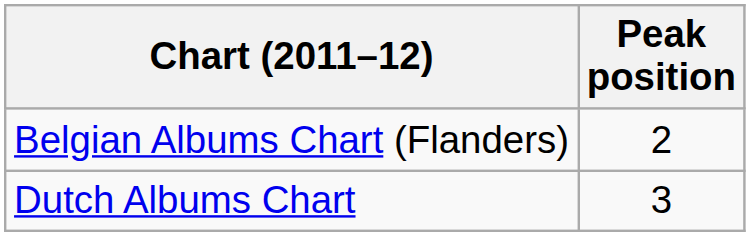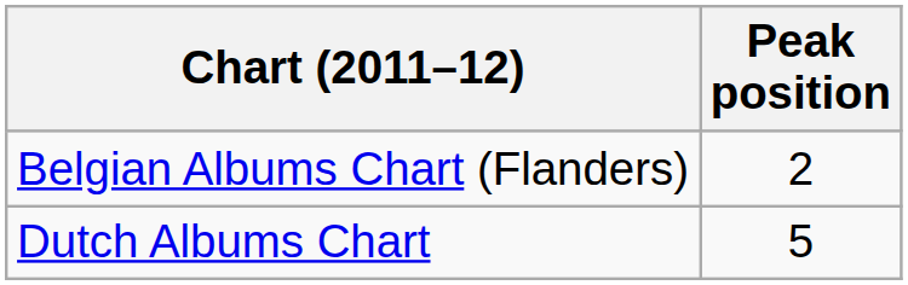Dutch Albums Chart | Peak position: 3 -> 5
